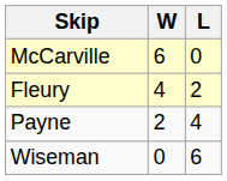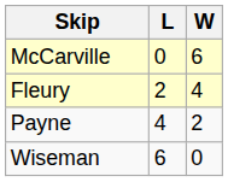columns swapped: W <-> L
